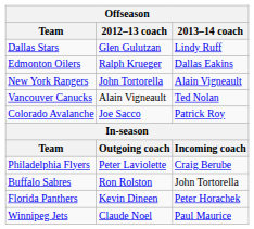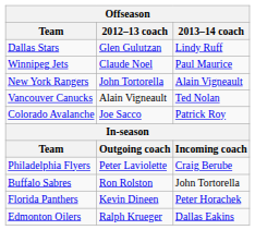rows swapped: Edmonton Oilers <-> Winnipeg Jets
